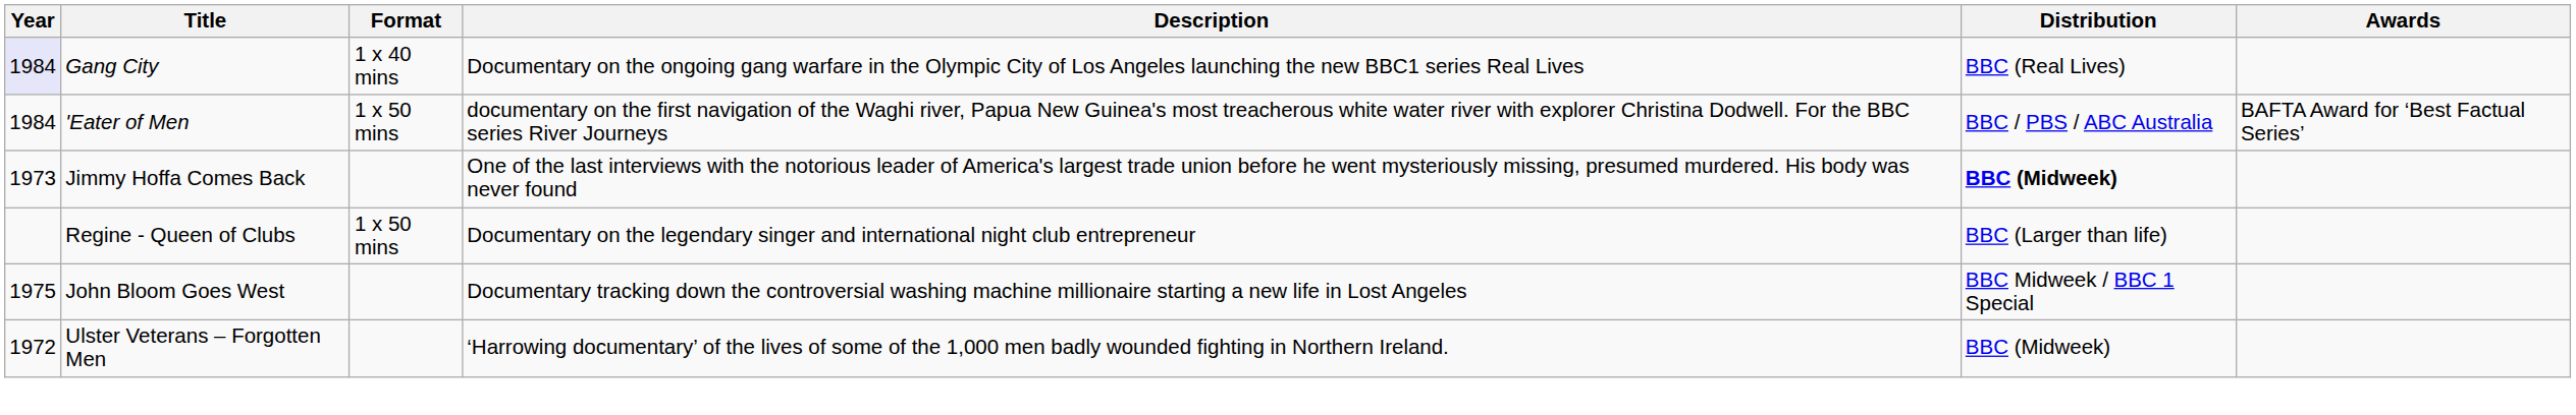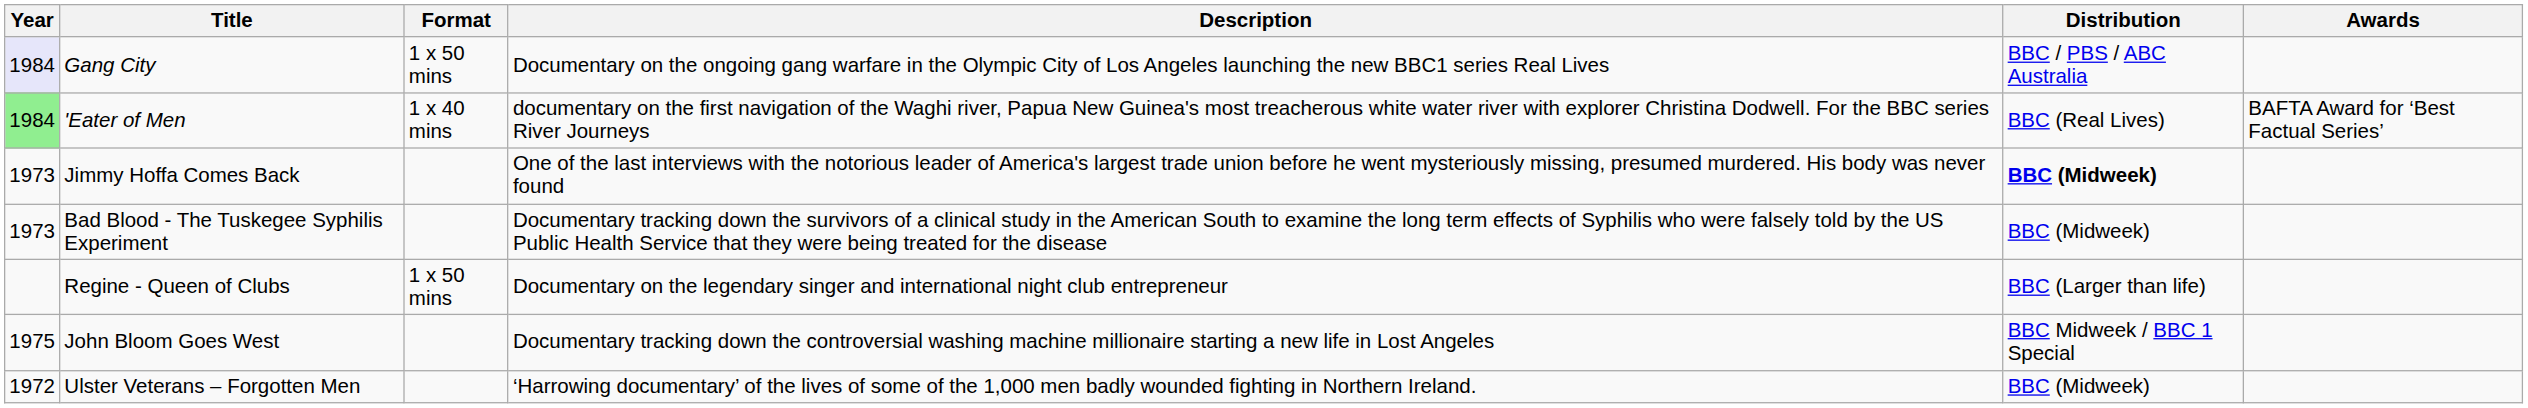Gang City | Format: 1 x 40 mins -> 1 x 50 mins
Gang City | Distribution: BBC (Real Lives) -> BBC / PBS / ABC Australia
'Eater of Men | Year: no background -> lightgreen background
'Eater of Men | Format: 1 x 50 mins -> 1 x 40 mins
'Eater of Men | Distribution: BBC / PBS / ABC Australia -> BBC (Real Lives)
+ row: 1973 | Bad Blood - The Tuskegee Syphilis Experiment | Documentary tracking down the survivors of a clinical study in the American South to examine the long term effects of Syphilis who were falsely told by the US Public Health Service that they were being treated for the disease | BBC (Midweek)
